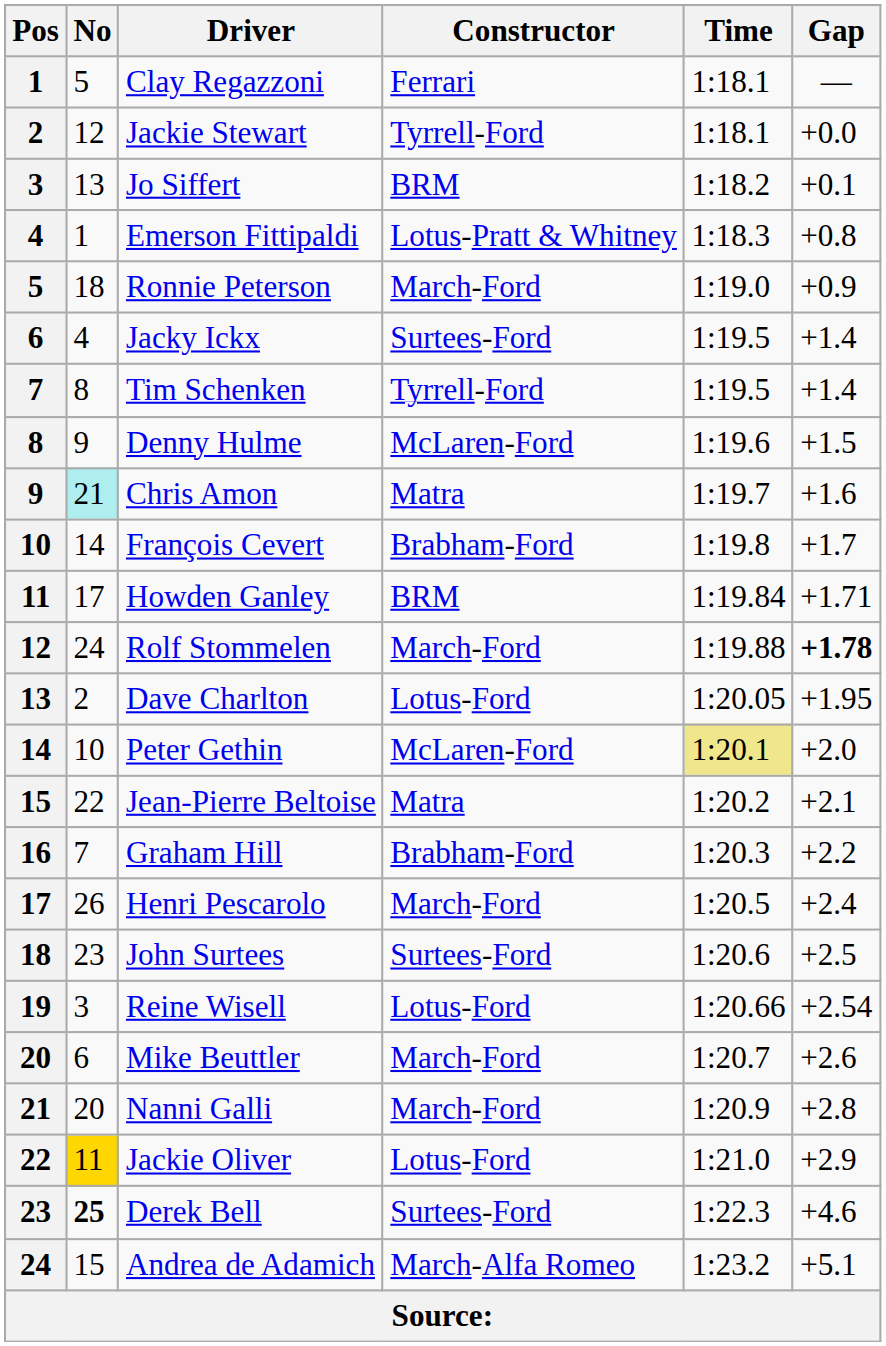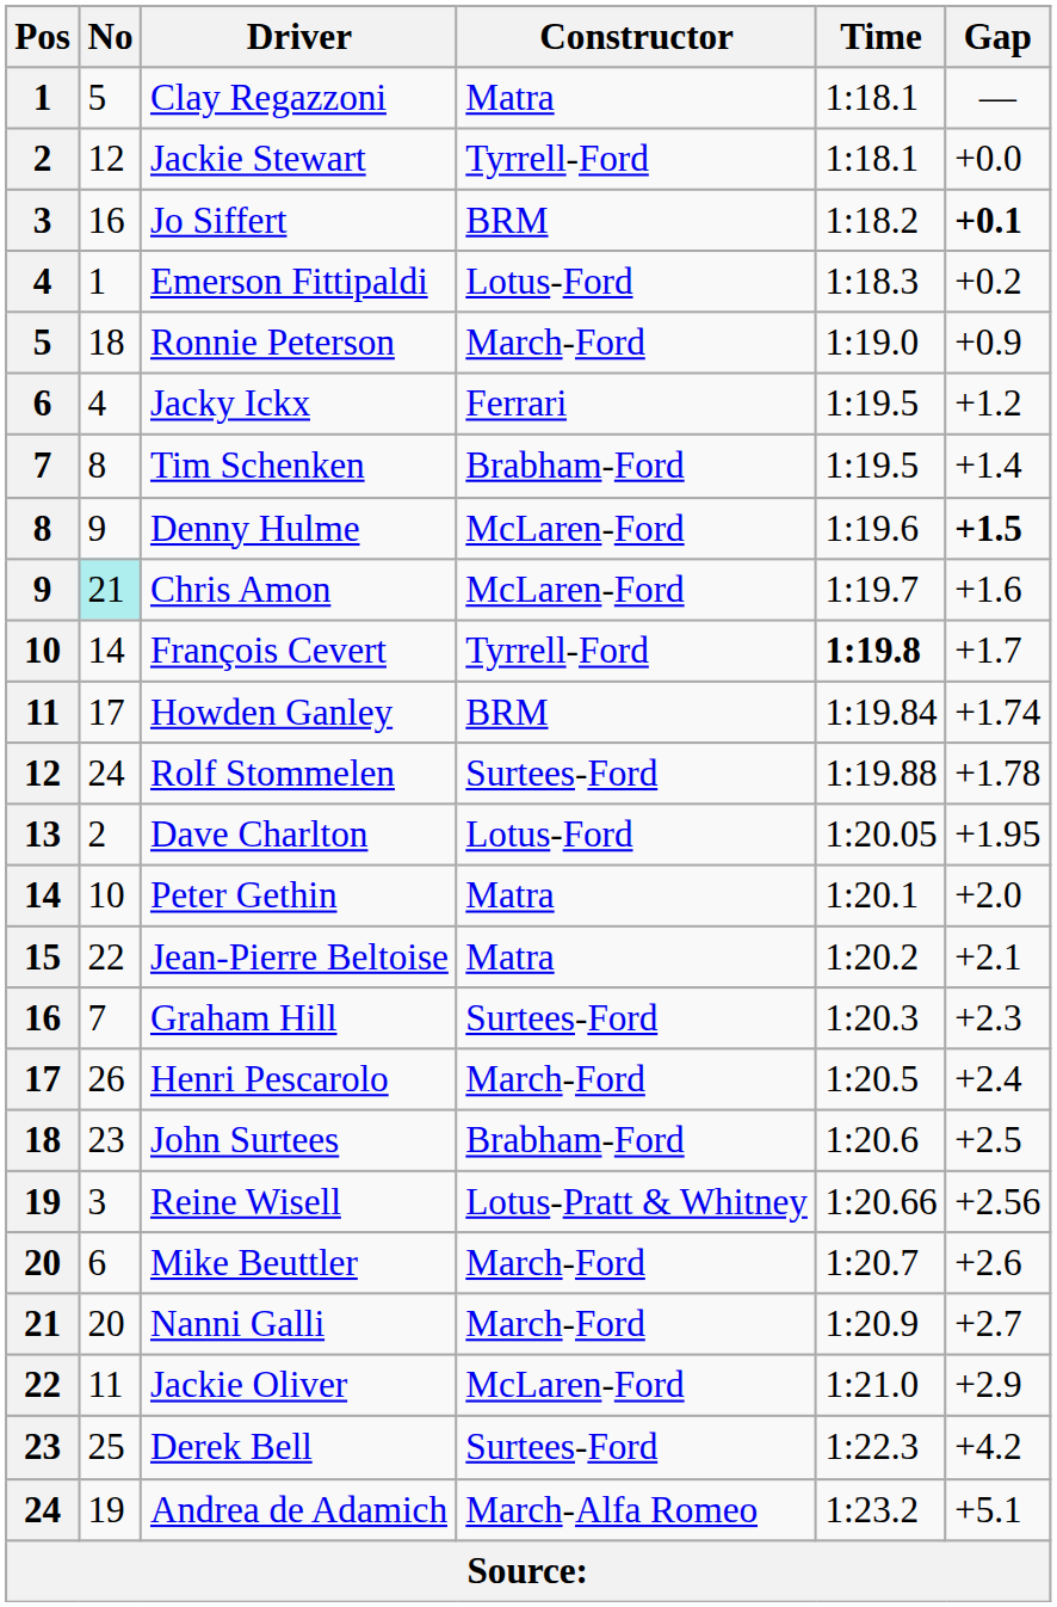Clay Regazzoni | Constructor: Ferrari -> Matra
Jo Siffert | No: 13 -> 16
Jo Siffert | Gap: normal -> bold
Emerson Fittipaldi | Constructor: Lotus-Pratt & Whitney -> Lotus-Ford
Emerson Fittipaldi | Gap: +0.8 -> +0.2
Jacky Ickx | Constructor: Surtees-Ford -> Ferrari
Jacky Ickx | Gap: +1.4 -> +1.2
Tim Schenken | Constructor: Tyrrell-Ford -> Brabham-Ford
Denny Hulme | Gap: normal -> bold
Chris Amon | Constructor: Matra -> McLaren-Ford
François Cevert | Constructor: Brabham-Ford -> Tyrrell-Ford
François Cevert | Time: normal -> bold
Howden Ganley | Gap: +1.71 -> +1.74
Rolf Stommelen | Constructor: March-Ford -> Surtees-Ford
Rolf Stommelen | Gap: bold -> normal
Peter Gethin | Constructor: McLaren-Ford -> Matra
Peter Gethin | Time: khaki background -> no background
Graham Hill | Constructor: Brabham-Ford -> Surtees-Ford
Graham Hill | Gap: +2.2 -> +2.3
John Surtees | Constructor: Surtees-Ford -> Brabham-Ford
Reine Wisell | Constructor: Lotus-Ford -> Lotus-Pratt & Whitney
Reine Wisell | Gap: +2.54 -> +2.56
Nanni Galli | Gap: +2.8 -> +2.7
Jackie Oliver | No: gold background -> no background
Jackie Oliver | Constructor: Lotus-Ford -> McLaren-Ford
Derek Bell | No: bold -> normal
Derek Bell | Gap: +4.6 -> +4.2
Andrea de Adamich | No: 15 -> 19
